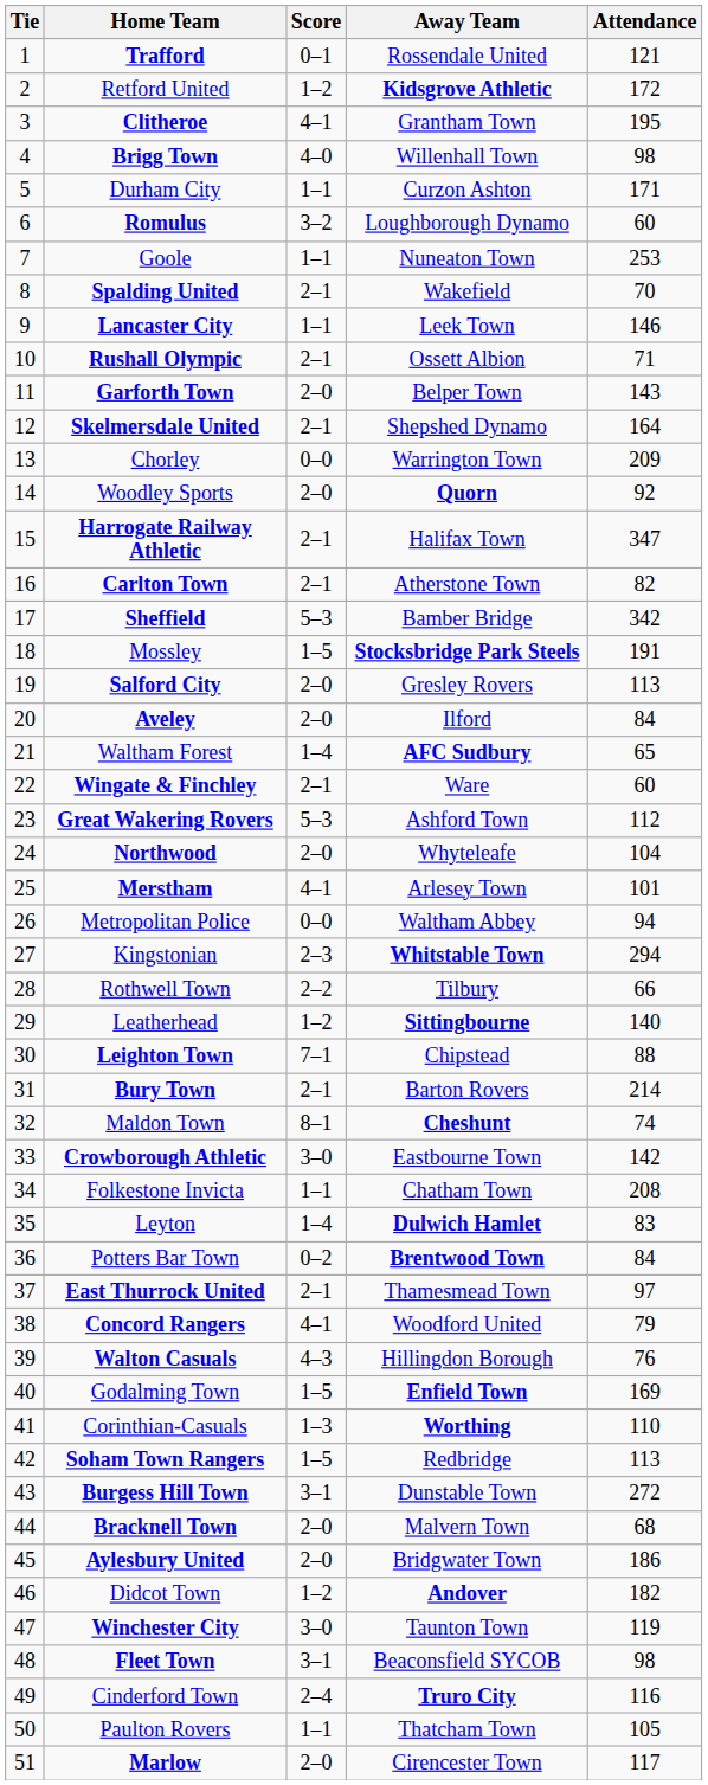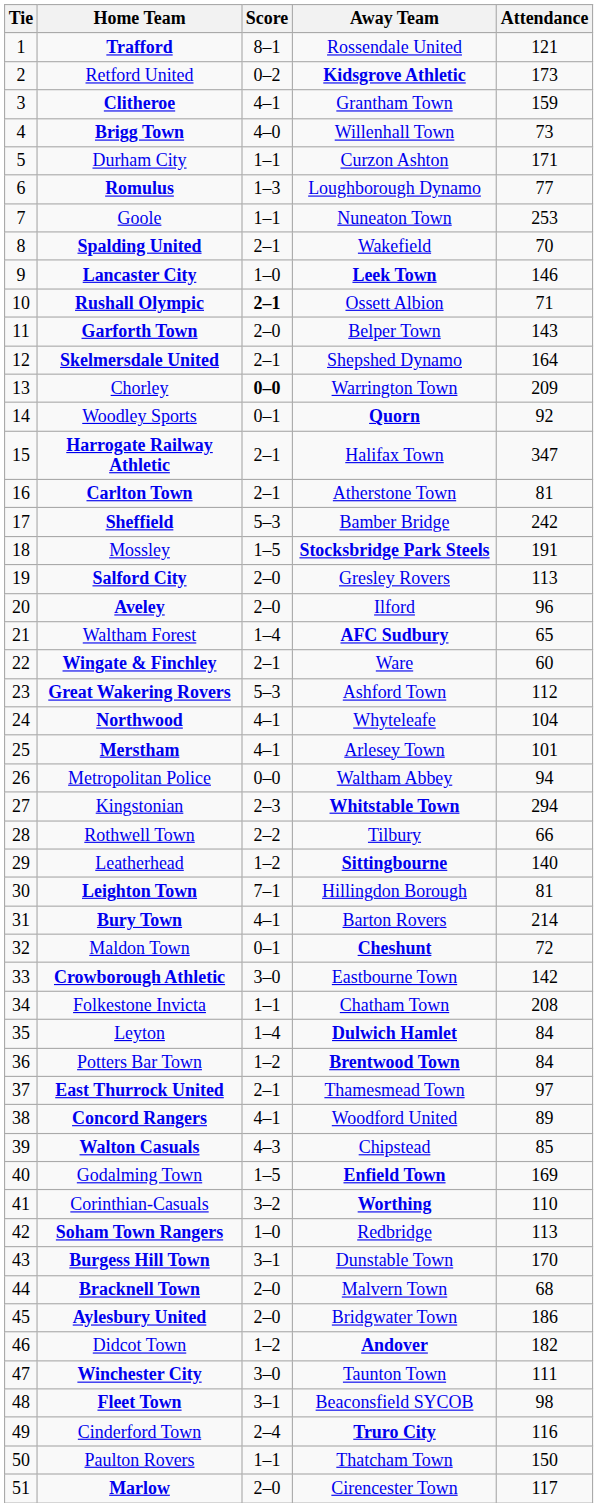Trafford | Score: 0–1 -> 8–1
Retford United | Score: 1–2 -> 0–2
Retford United | Attendance: 172 -> 173
Clitheroe | Attendance: 195 -> 159
Brigg Town | Attendance: 98 -> 73
Romulus | Score: 3–2 -> 1–3
Romulus | Attendance: 60 -> 77
Lancaster City | Score: 1–1 -> 1–0
Lancaster City | Away Team: normal -> bold
Rushall Olympic | Score: normal -> bold
Chorley | Score: normal -> bold
Woodley Sports | Score: 2–0 -> 0–1
Carlton Town | Attendance: 82 -> 81
Sheffield | Attendance: 342 -> 242
Aveley | Attendance: 84 -> 96
Northwood | Score: 2–0 -> 4–1
Leighton Town | Away Team: Chipstead -> Hillingdon Borough
Leighton Town | Attendance: 88 -> 81
Bury Town | Score: 2–1 -> 4–1
Maldon Town | Score: 8–1 -> 0–1
Maldon Town | Attendance: 74 -> 72
Leyton | Attendance: 83 -> 84
Potters Bar Town | Score: 0–2 -> 1–2
Concord Rangers | Attendance: 79 -> 89
Walton Casuals | Away Team: Hillingdon Borough -> Chipstead
Walton Casuals | Attendance: 76 -> 85
Corinthian-Casuals | Score: 1–3 -> 3–2
Soham Town Rangers | Score: 1–5 -> 1–0
Burgess Hill Town | Attendance: 272 -> 170
Winchester City | Attendance: 119 -> 111
Paulton Rovers | Attendance: 105 -> 150
